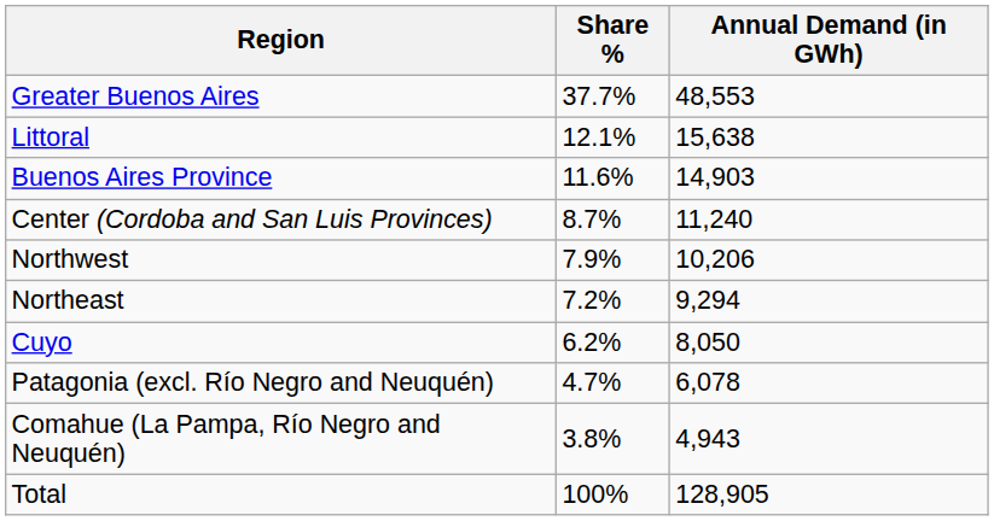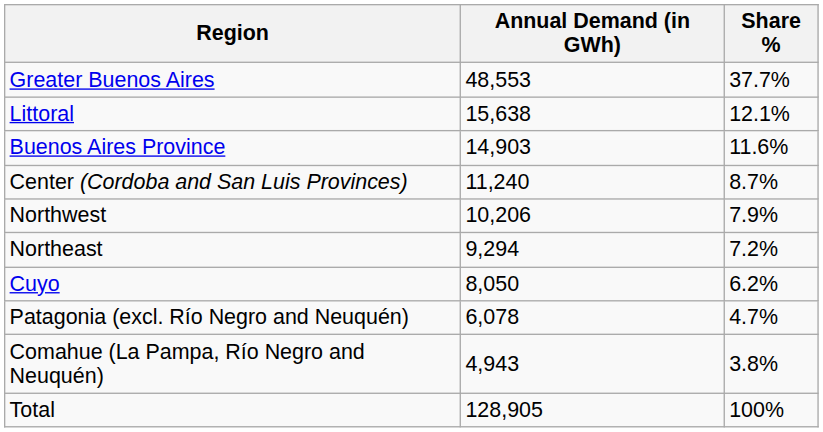columns swapped: Annual Demand (in GWh) <-> Share %
